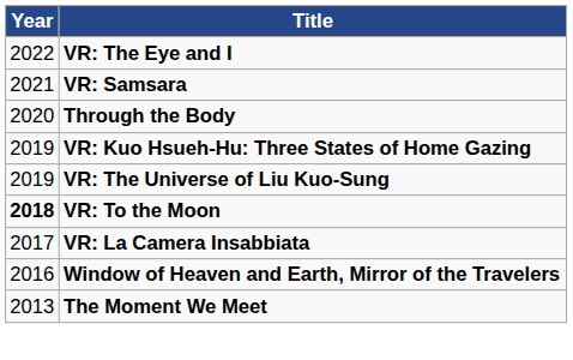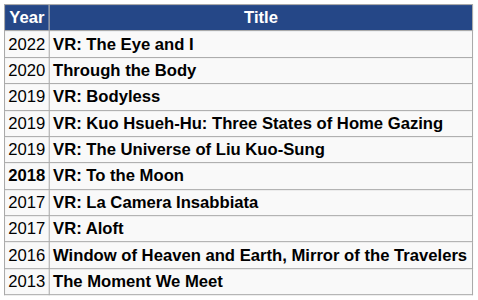- row: 2021 | VR: Samsara
+ row: 2019 | VR: Bodyless
+ row: 2017 | VR: Aloft
